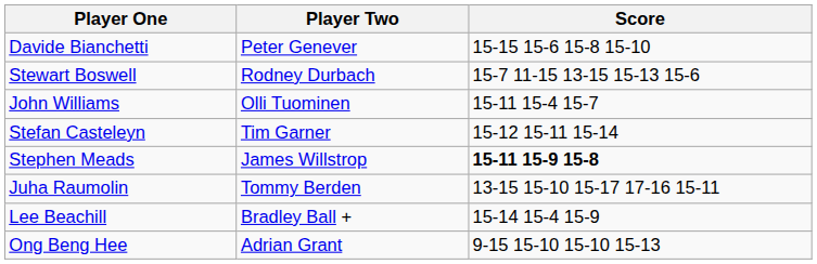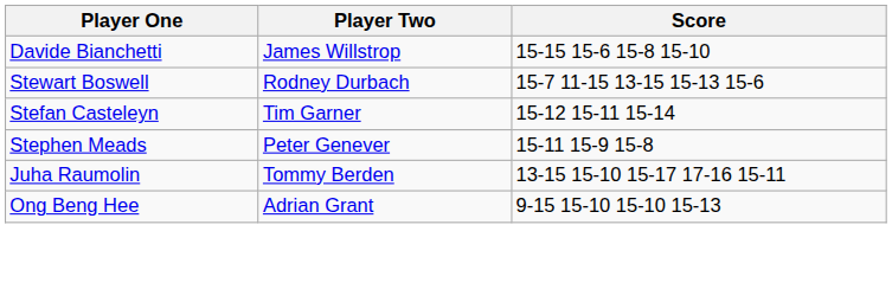Davide Bianchetti | Player Two: Peter Genever -> James Willstrop
- row: John Williams | Olli Tuominen | 15-11 15-4 15-7
Stephen Meads | Player Two: James Willstrop -> Peter Genever
Stephen Meads | Score: bold -> normal
- row: Lee Beachill | Bradley Ball + | 15-14 15-4 15-9
